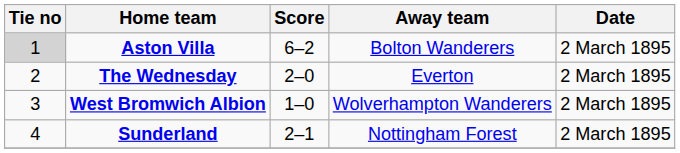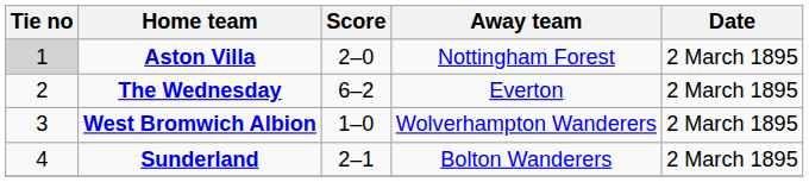Aston Villa | Score: 6–2 -> 2–0
Aston Villa | Away team: Bolton Wanderers -> Nottingham Forest
The Wednesday | Score: 2–0 -> 6–2
Sunderland | Away team: Nottingham Forest -> Bolton Wanderers
